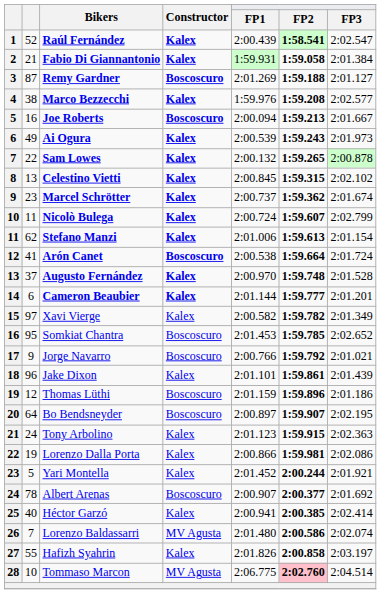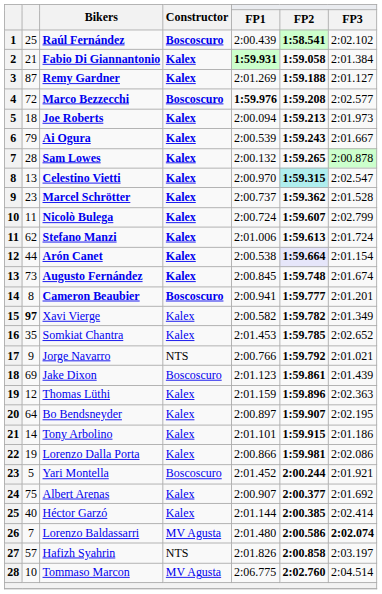Raúl Fernández | column 2: 52 -> 25
Raúl Fernández | Constructor: Kalex -> Boscoscuro
Raúl Fernández | FP3: 2:02.547 -> 2:02.102
Fabio Di Giannantonio | FP1: normal -> bold
Remy Gardner | Constructor: Boscoscuro -> Kalex
Marco Bezzecchi | column 2: 38 -> 72
Marco Bezzecchi | Constructor: Kalex -> Boscoscuro
Marco Bezzecchi | FP1: normal -> bold
Joe Roberts | column 2: 16 -> 18
Joe Roberts | Constructor: Boscoscuro -> Kalex
Joe Roberts | FP3: 2:01.667 -> 2:01.973
Ai Ogura | column 2: 49 -> 79
Ai Ogura | FP3: 2:01.973 -> 2:01.667
Sam Lowes | column 2: 22 -> 28
Celestino Vietti | FP1: 2:00.845 -> 2:00.970
Celestino Vietti | FP2: no background -> paleturquoise background
Celestino Vietti | FP3: 2:02.102 -> 2:02.547
Marcel Schrötter | FP3: 2:01.674 -> 2:01.528
Stefano Manzi | FP3: 2:01.154 -> 2:01.724
Arón Canet | column 2: 41 -> 44
Arón Canet | Constructor: Boscoscuro -> Kalex
Arón Canet | FP2: no background -> lavender background
Arón Canet | FP3: 2:01.724 -> 2:01.154
Augusto Fernández | column 2: 37 -> 73
Augusto Fernández | FP1: 2:00.970 -> 2:00.845
Augusto Fernández | FP3: 2:01.528 -> 2:01.674
Cameron Beaubier | column 2: 6 -> 8
Cameron Beaubier | Constructor: Kalex -> Boscoscuro
Cameron Beaubier | FP1: 2:01.144 -> 2:00.941
Xavi Vierge | column 2: normal -> bold
Somkiat Chantra | column 2: 95 -> 35
Somkiat Chantra | Constructor: Boscoscuro -> Kalex
Jorge Navarro | Constructor: Boscoscuro -> NTS
Jake Dixon | column 2: 96 -> 69
Jake Dixon | Constructor: Kalex -> Boscoscuro
Jake Dixon | FP1: 2:01.101 -> 2:01.123
Thomas Lüthi | Constructor: Boscoscuro -> Kalex
Thomas Lüthi | FP3: 2:01.186 -> 2:02.363
Bo Bendsneyder | Constructor: Boscoscuro -> Kalex
Tony Arbolino | column 2: 24 -> 14
Tony Arbolino | FP1: 2:01.123 -> 2:01.101
Tony Arbolino | FP3: 2:02.363 -> 2:01.186
Yari Montella | Constructor: Kalex -> Boscoscuro
Albert Arenas | column 2: 78 -> 75
Albert Arenas | Constructor: Boscoscuro -> Kalex
Héctor Garzó | FP1: 2:00.941 -> 2:01.144
Lorenzo Baldassarri | FP3: normal -> bold
Hafizh Syahrin | column 2: 55 -> 57
Hafizh Syahrin | Constructor: Kalex -> NTS
Tommaso Marcon | FP2: pink background -> no background
